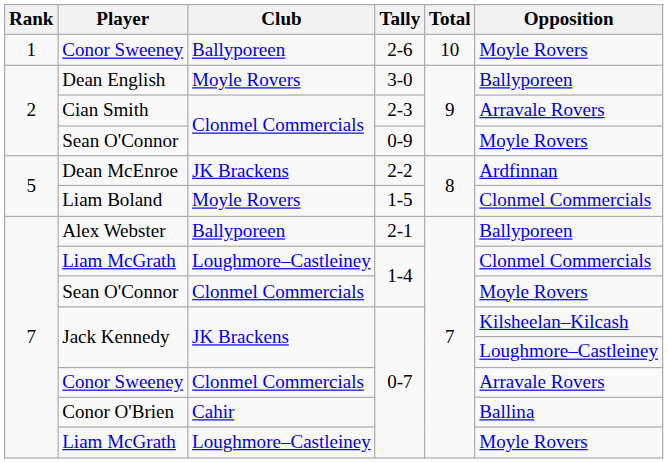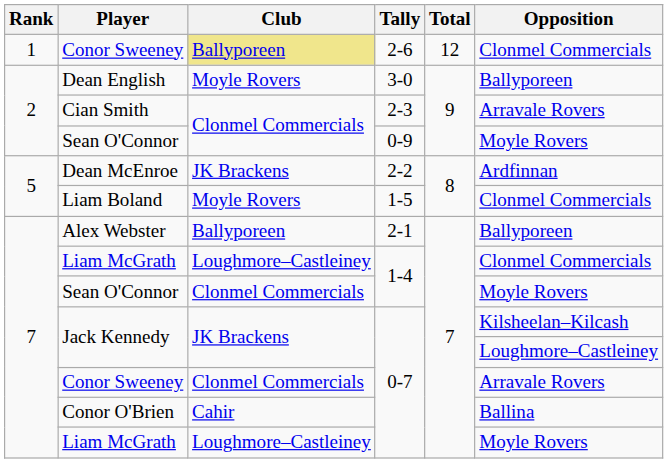Conor Sweeney / 2-6 | Club: no background -> khaki background
Conor Sweeney / 2-6 | Total: 10 -> 12
Conor Sweeney / 2-6 | Opposition: Moyle Rovers -> Clonmel Commercials
